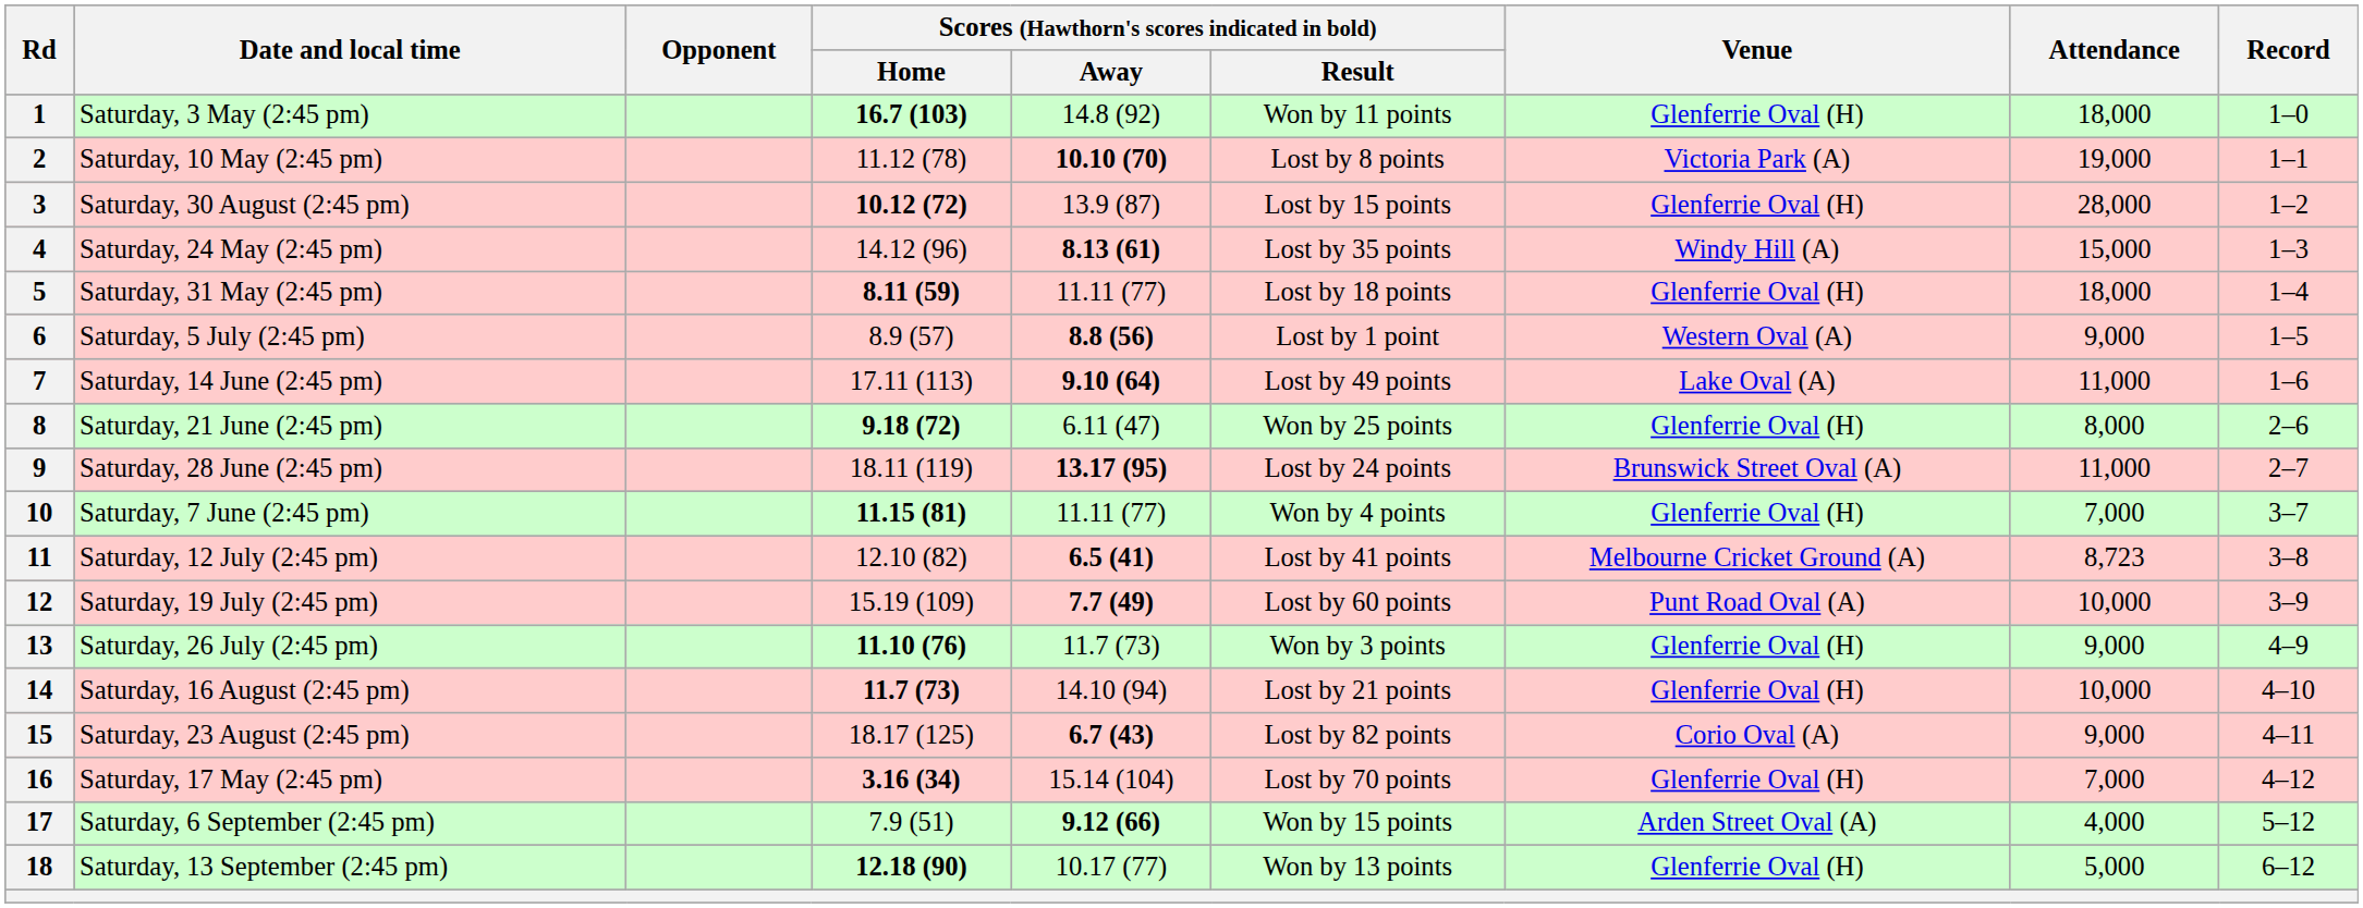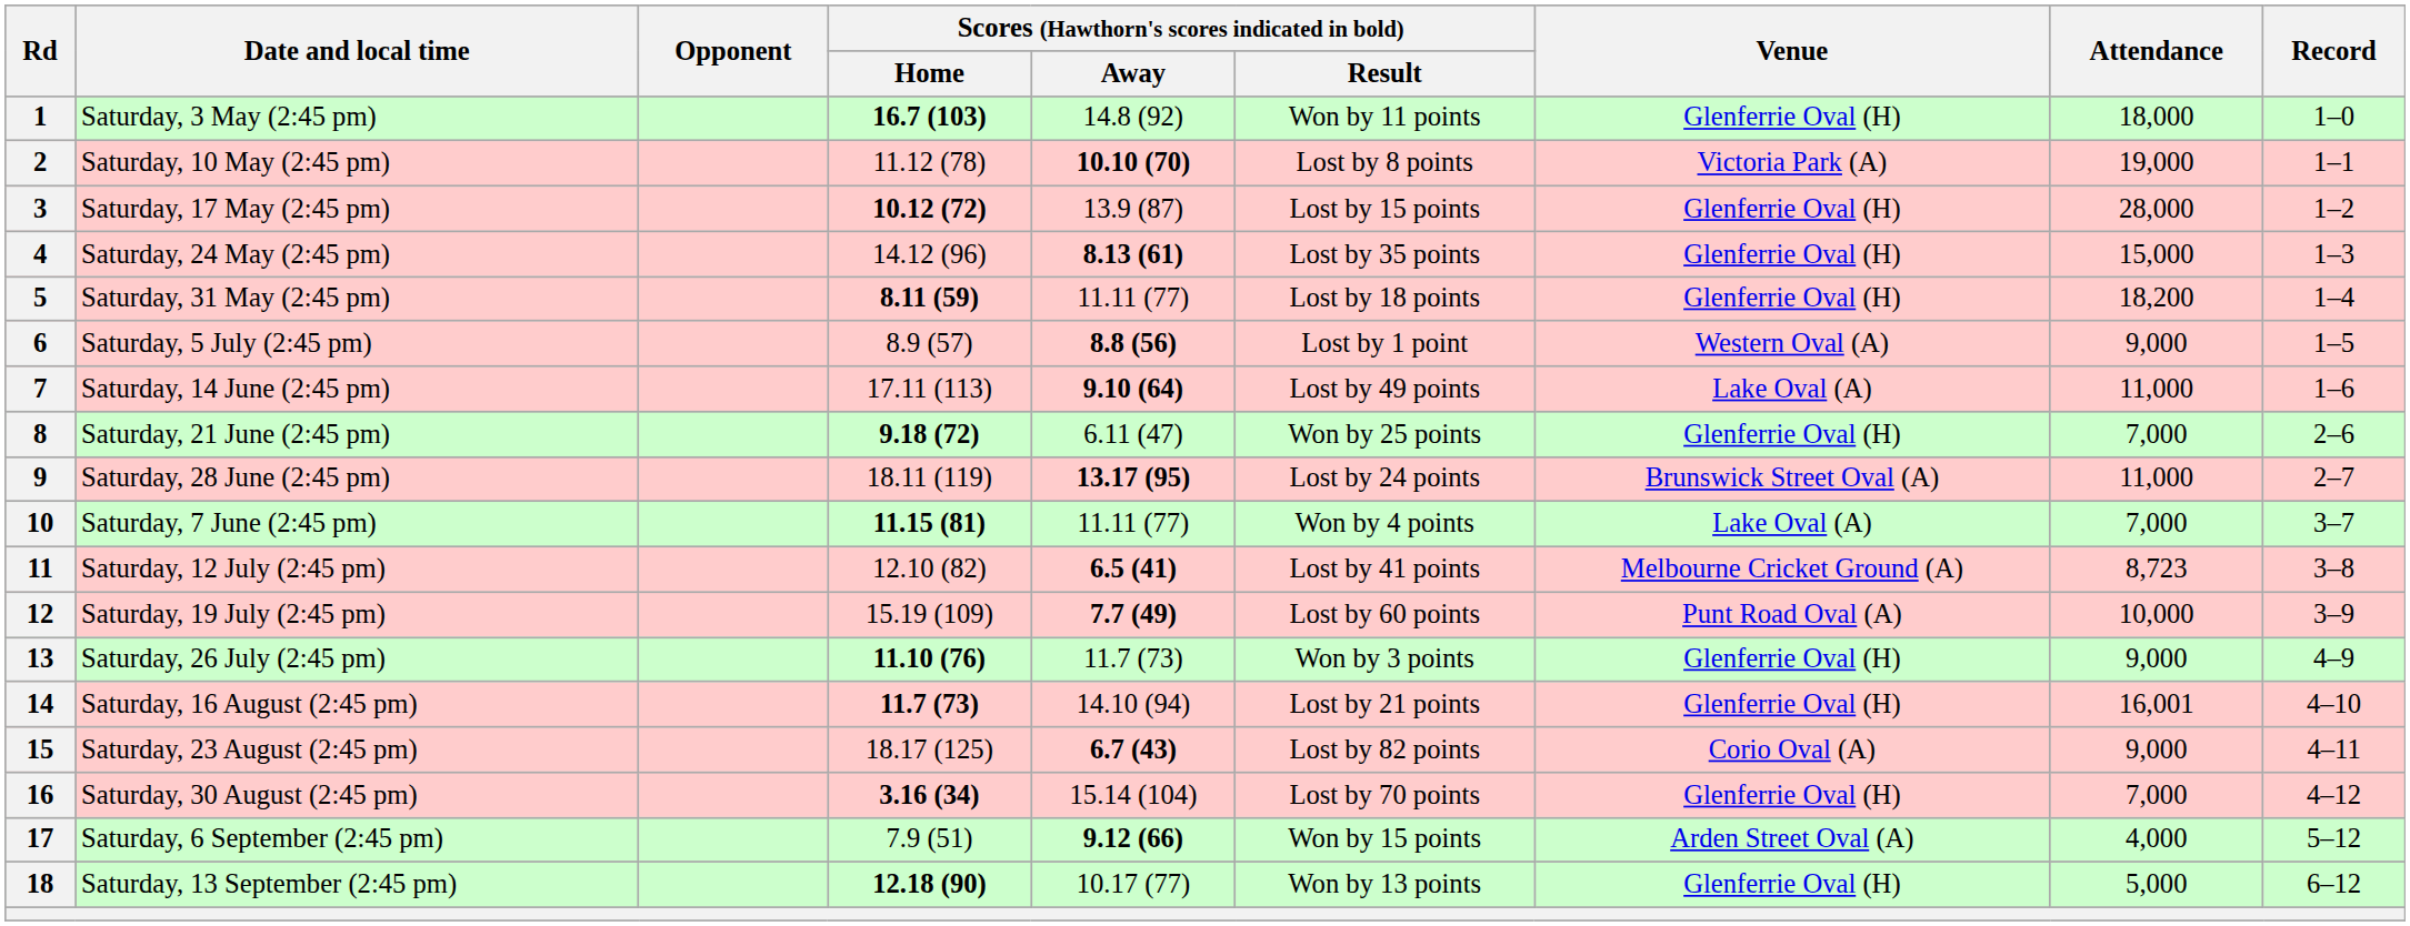3 | Date and local time: Saturday, 30 August (2:45 pm) -> Saturday, 17 May (2:45 pm)
4 | Venue: Windy Hill (A) -> Glenferrie Oval (H)
5 | Attendance: 18,000 -> 18,200
8 | Attendance: 8,000 -> 7,000
10 | Venue: Glenferrie Oval (H) -> Lake Oval (A)
14 | Attendance: 10,000 -> 16,001
16 | Date and local time: Saturday, 17 May (2:45 pm) -> Saturday, 30 August (2:45 pm)
